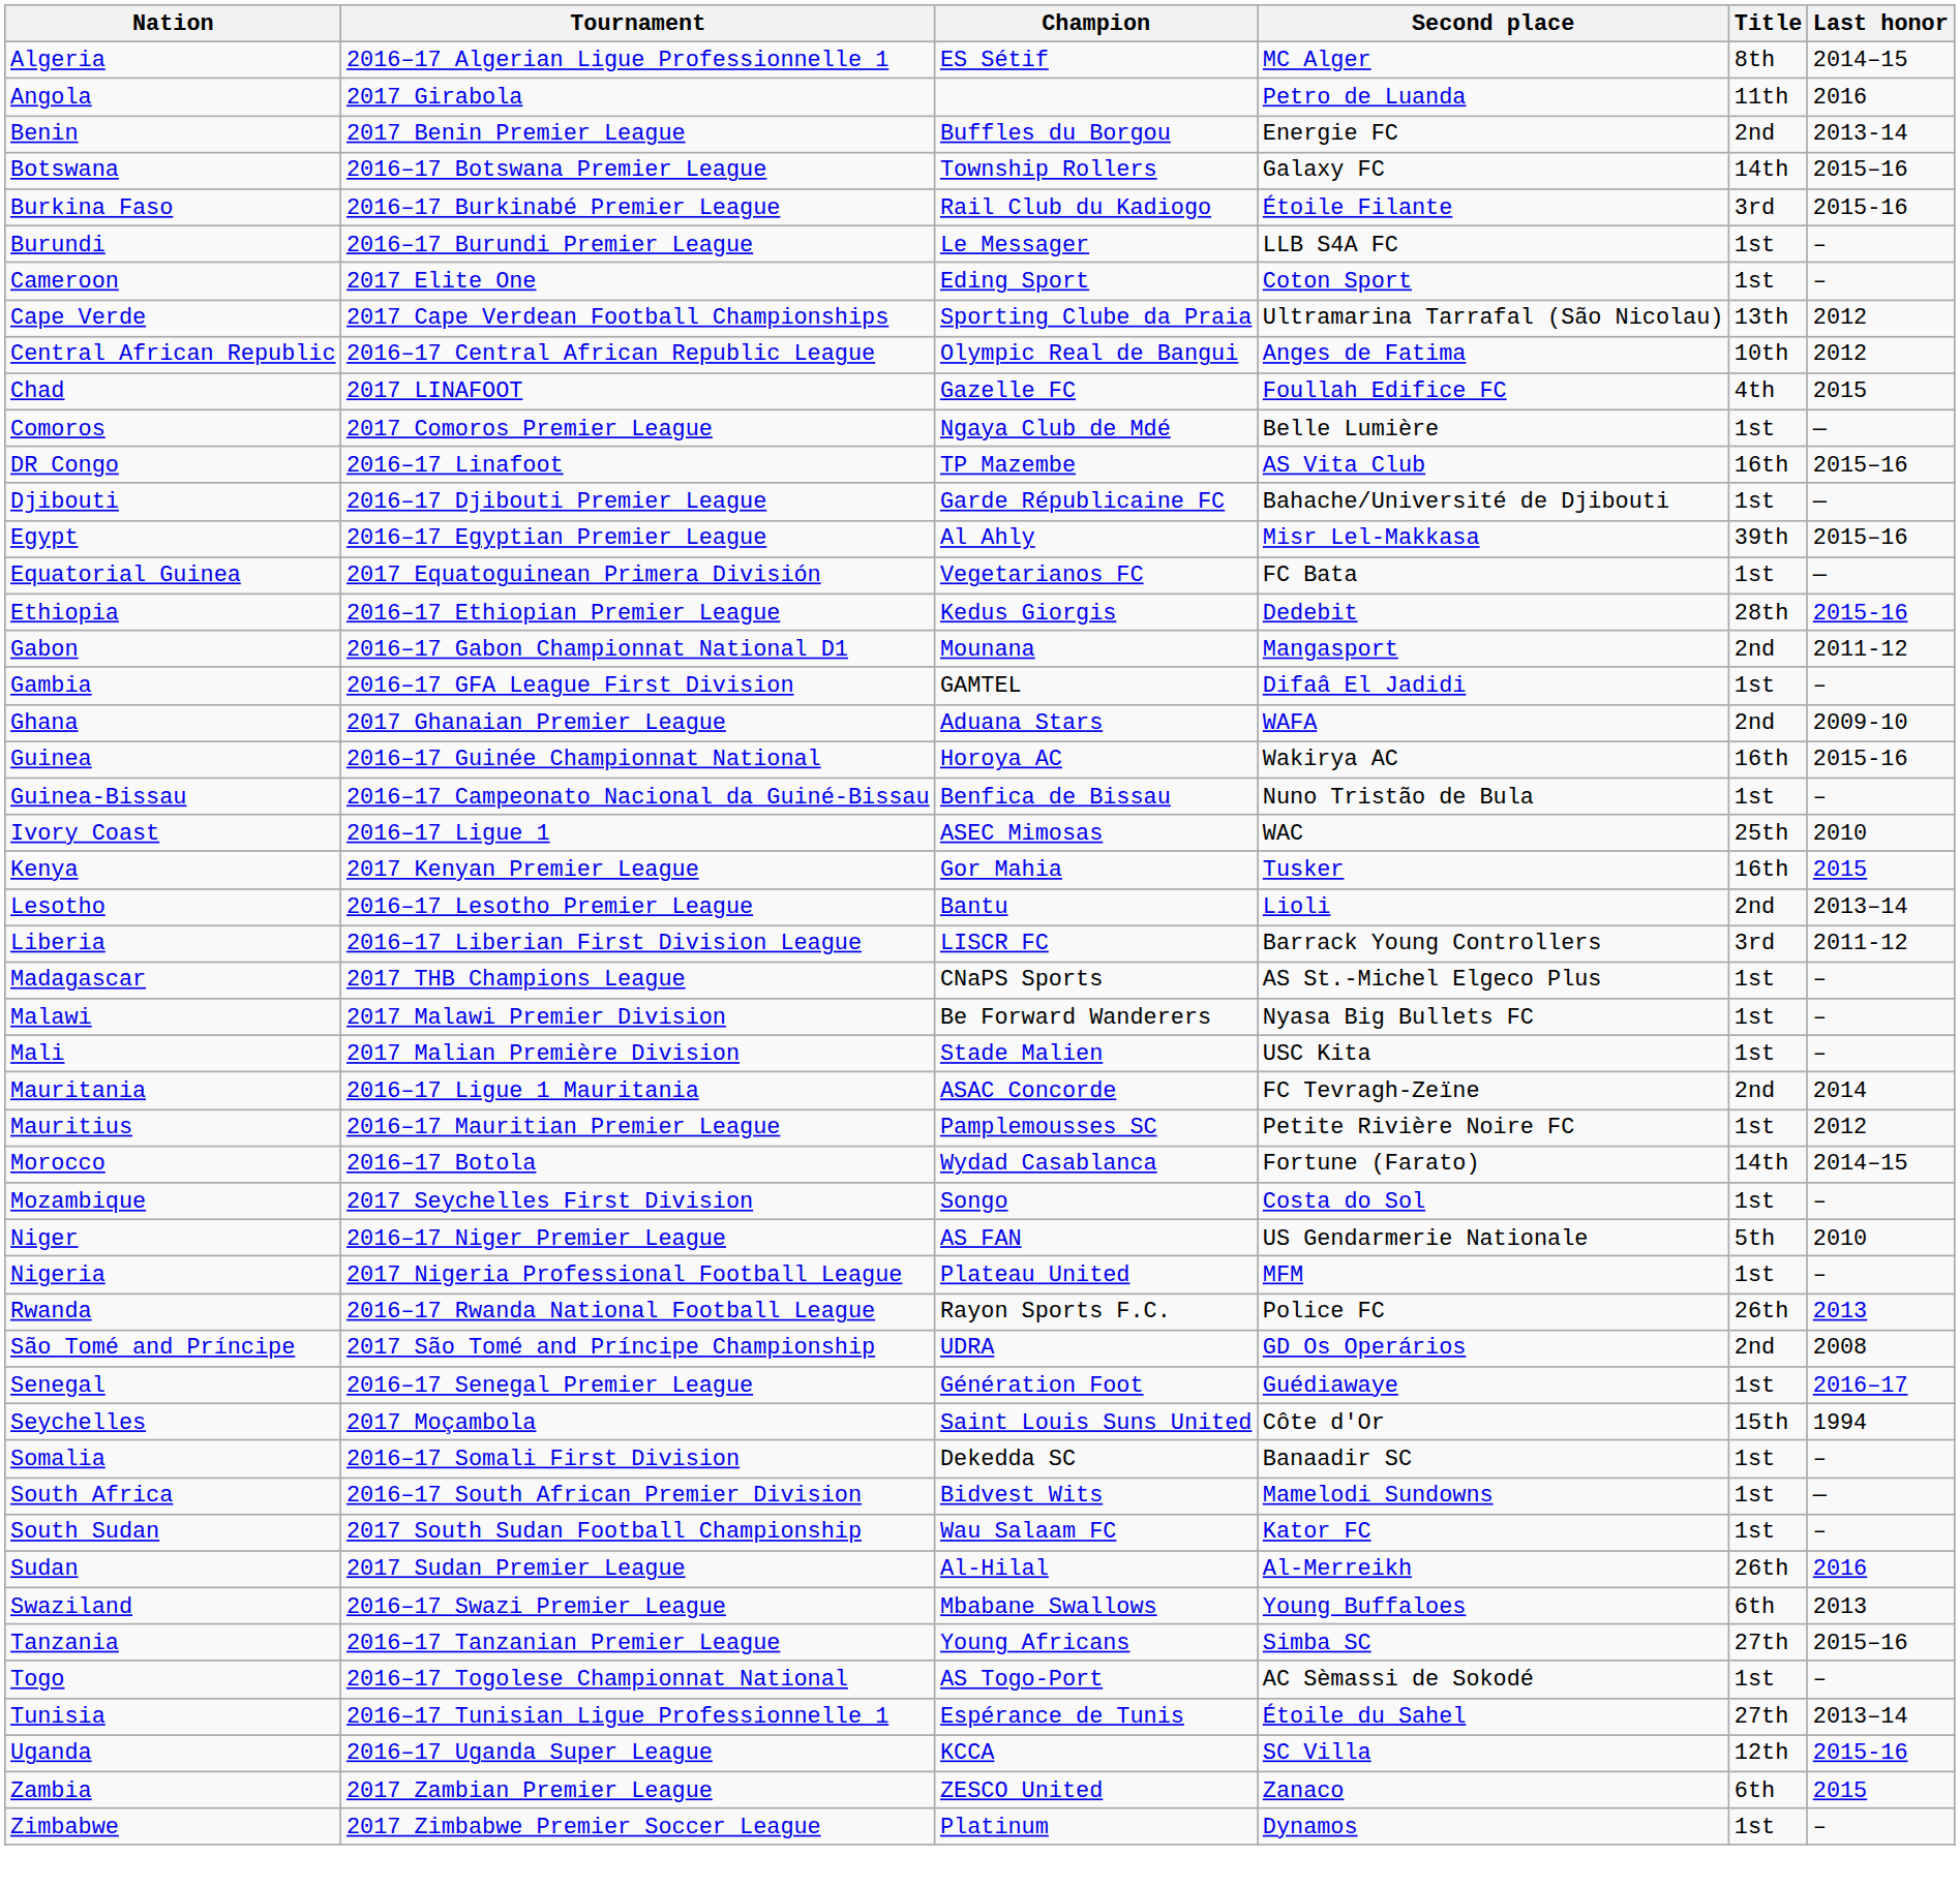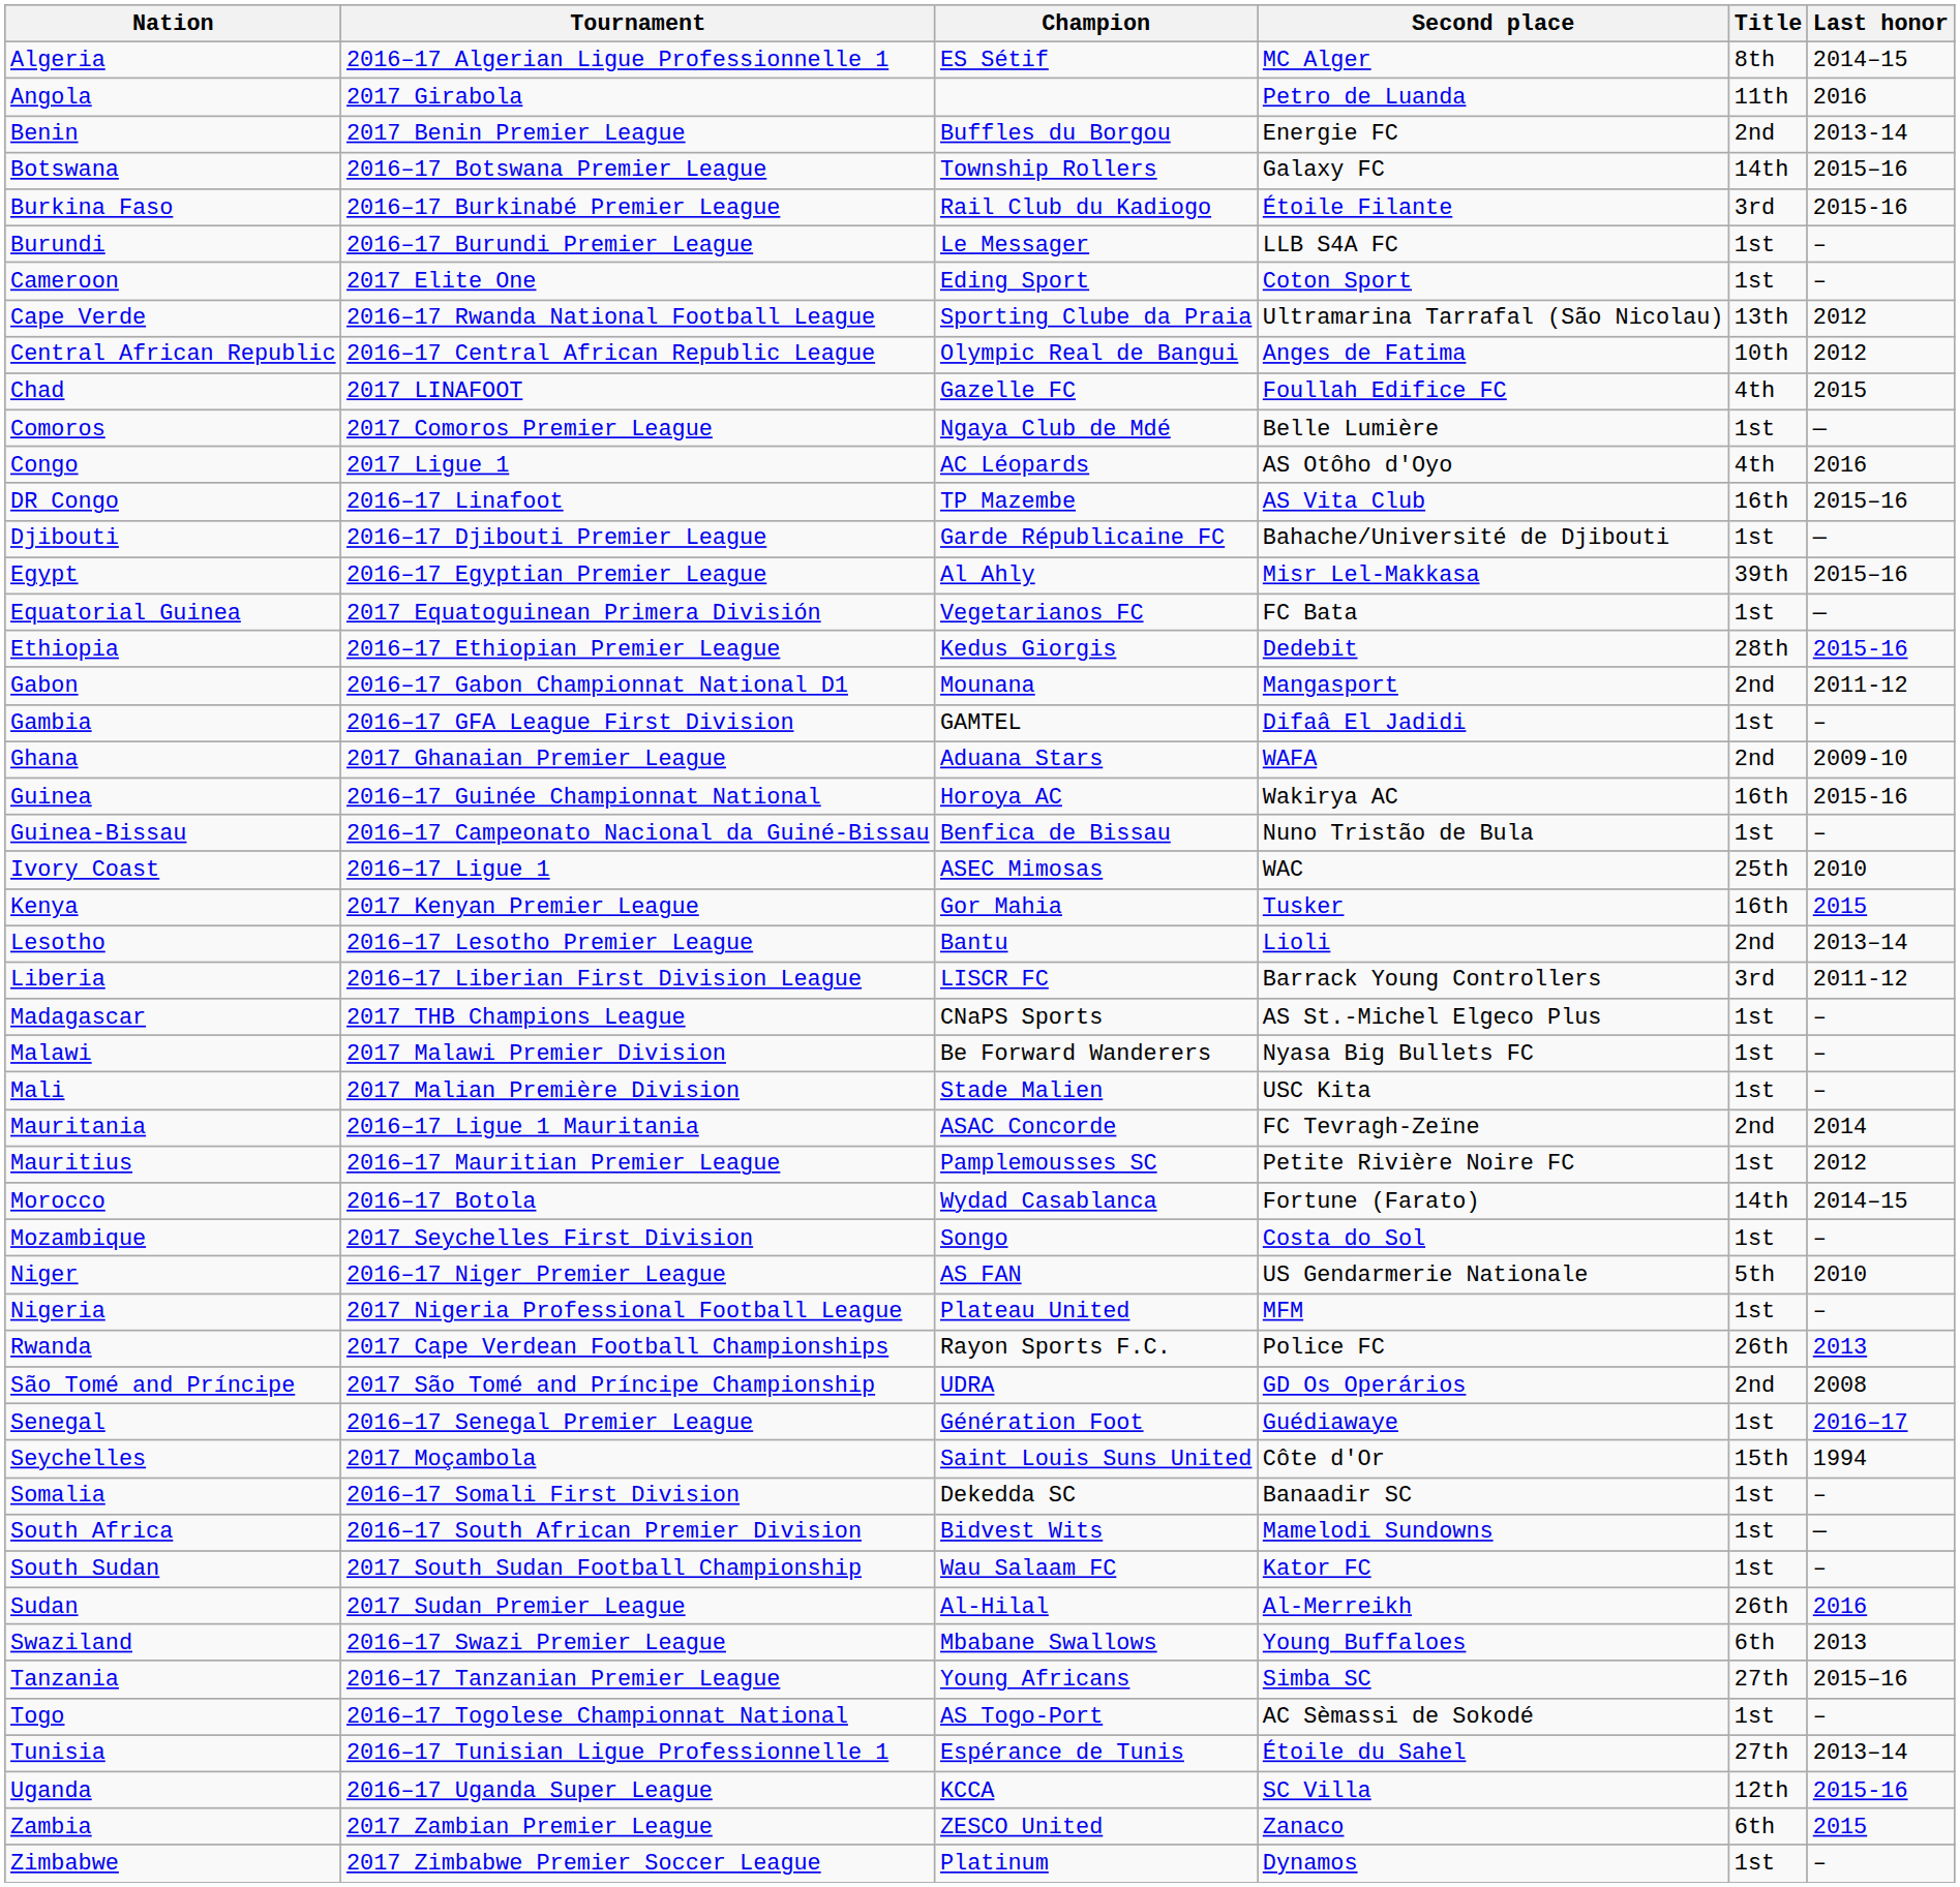Cape Verde | Tournament: 2017 Cape Verdean Football Championships -> 2016–17 Rwanda National Football League
+ row: Congo | 2017 Ligue 1 | AC Léopards | AS Otôho d'Oyo | 4th | 2016
Rwanda | Tournament: 2016–17 Rwanda National Football League -> 2017 Cape Verdean Football Championships
